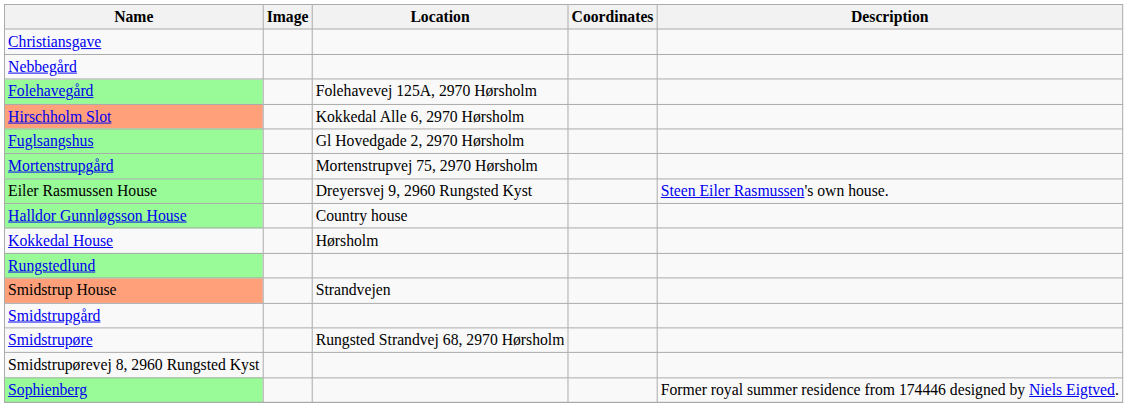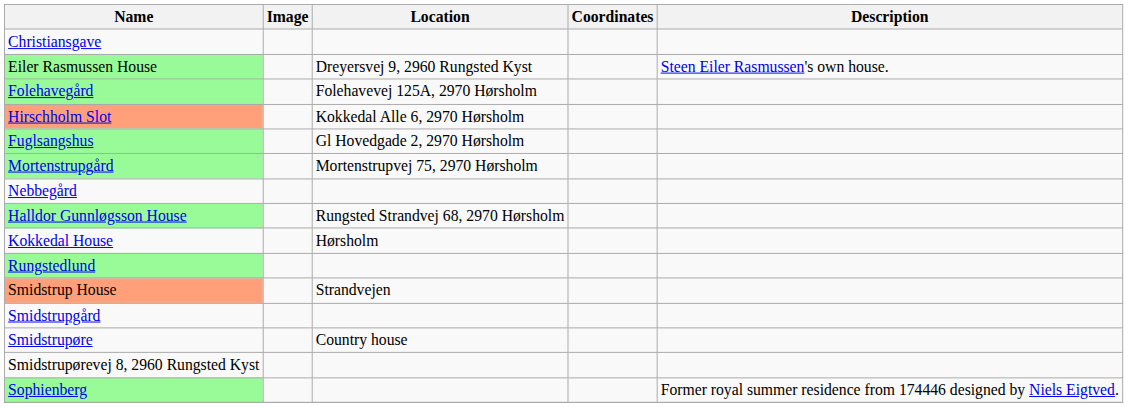rows swapped: Eiler Rasmussen House <-> Nebbegård
Halldor Gunnløgsson House | Location: Country house -> Rungsted Strandvej 68, 2970 Hørsholm
Smidstrupøre | Location: Rungsted Strandvej 68, 2970 Hørsholm -> Country house
